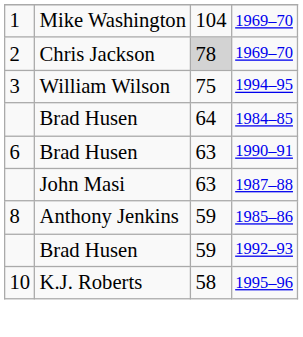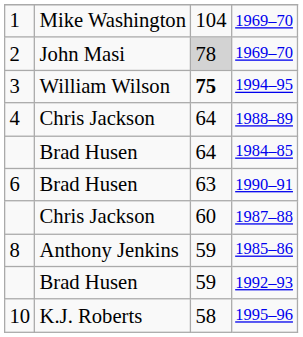2 / 1969–70 | column 2: Chris Jackson -> John Masi
1994–95 | column 3: normal -> bold
+ row: 4 | Chris Jackson | 64 | 1988–89
1987–88 | column 2: John Masi -> Chris Jackson
1987–88 | column 3: 63 -> 60
